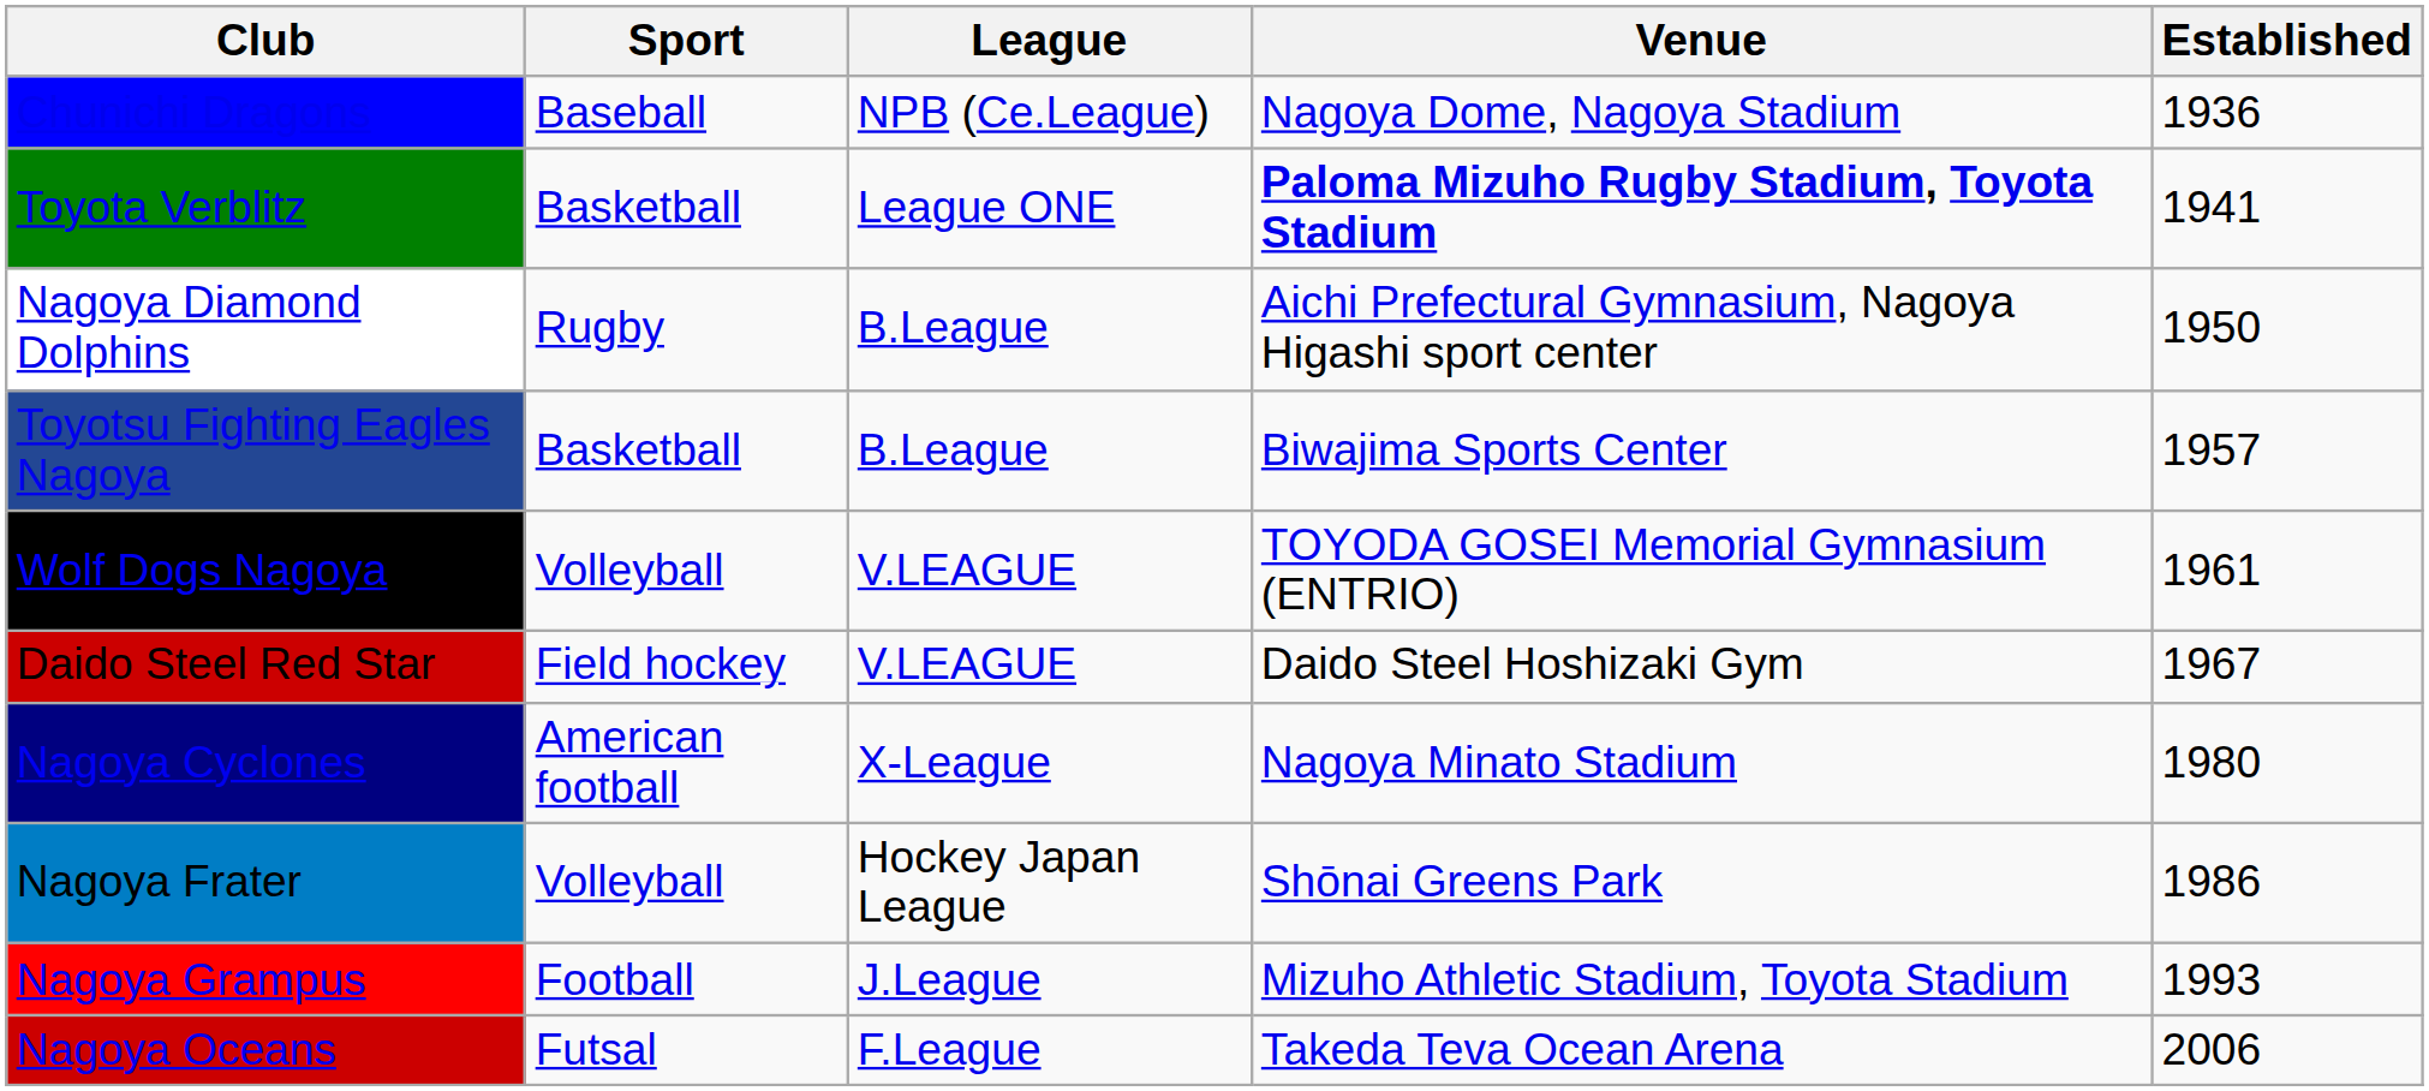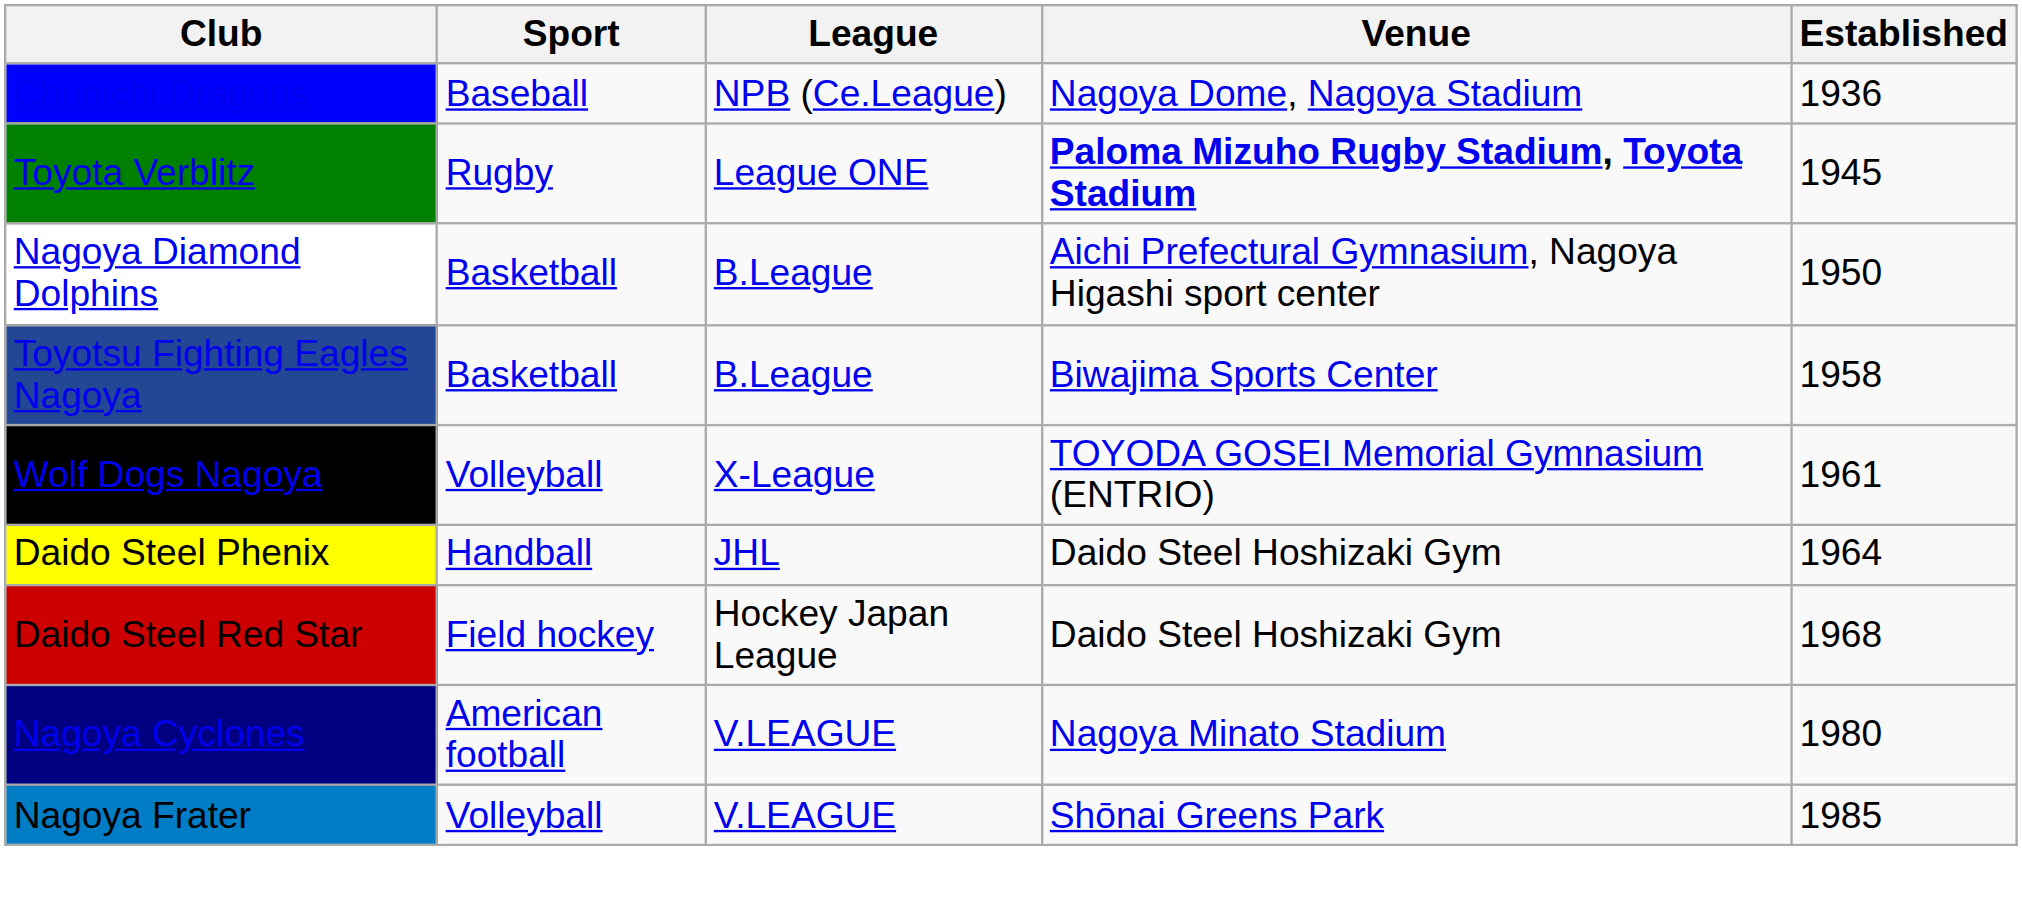Toyota Verblitz | Sport: Basketball -> Rugby
Toyota Verblitz | Established: 1941 -> 1945
Nagoya Diamond Dolphins | Sport: Rugby -> Basketball
Toyotsu Fighting Eagles Nagoya | Established: 1957 -> 1958
Wolf Dogs Nagoya | League: V.LEAGUE -> X-League
+ row: Daido Steel Phenix | Handball | JHL | Daido Steel Hoshizaki Gym | 1964
Daido Steel Red Star | League: V.LEAGUE -> Hockey Japan League
Daido Steel Red Star | Established: 1967 -> 1968
Nagoya Cyclones | League: X-League -> V.LEAGUE
Nagoya Frater | League: Hockey Japan League -> V.LEAGUE
Nagoya Frater | Established: 1986 -> 1985
- row: Nagoya Grampus | Football | J.League | Mizuho Athletic Stadium, Toyota Stadium | 1993
- row: Nagoya Oceans | Futsal | F.League | Takeda Teva Ocean Arena | 2006
